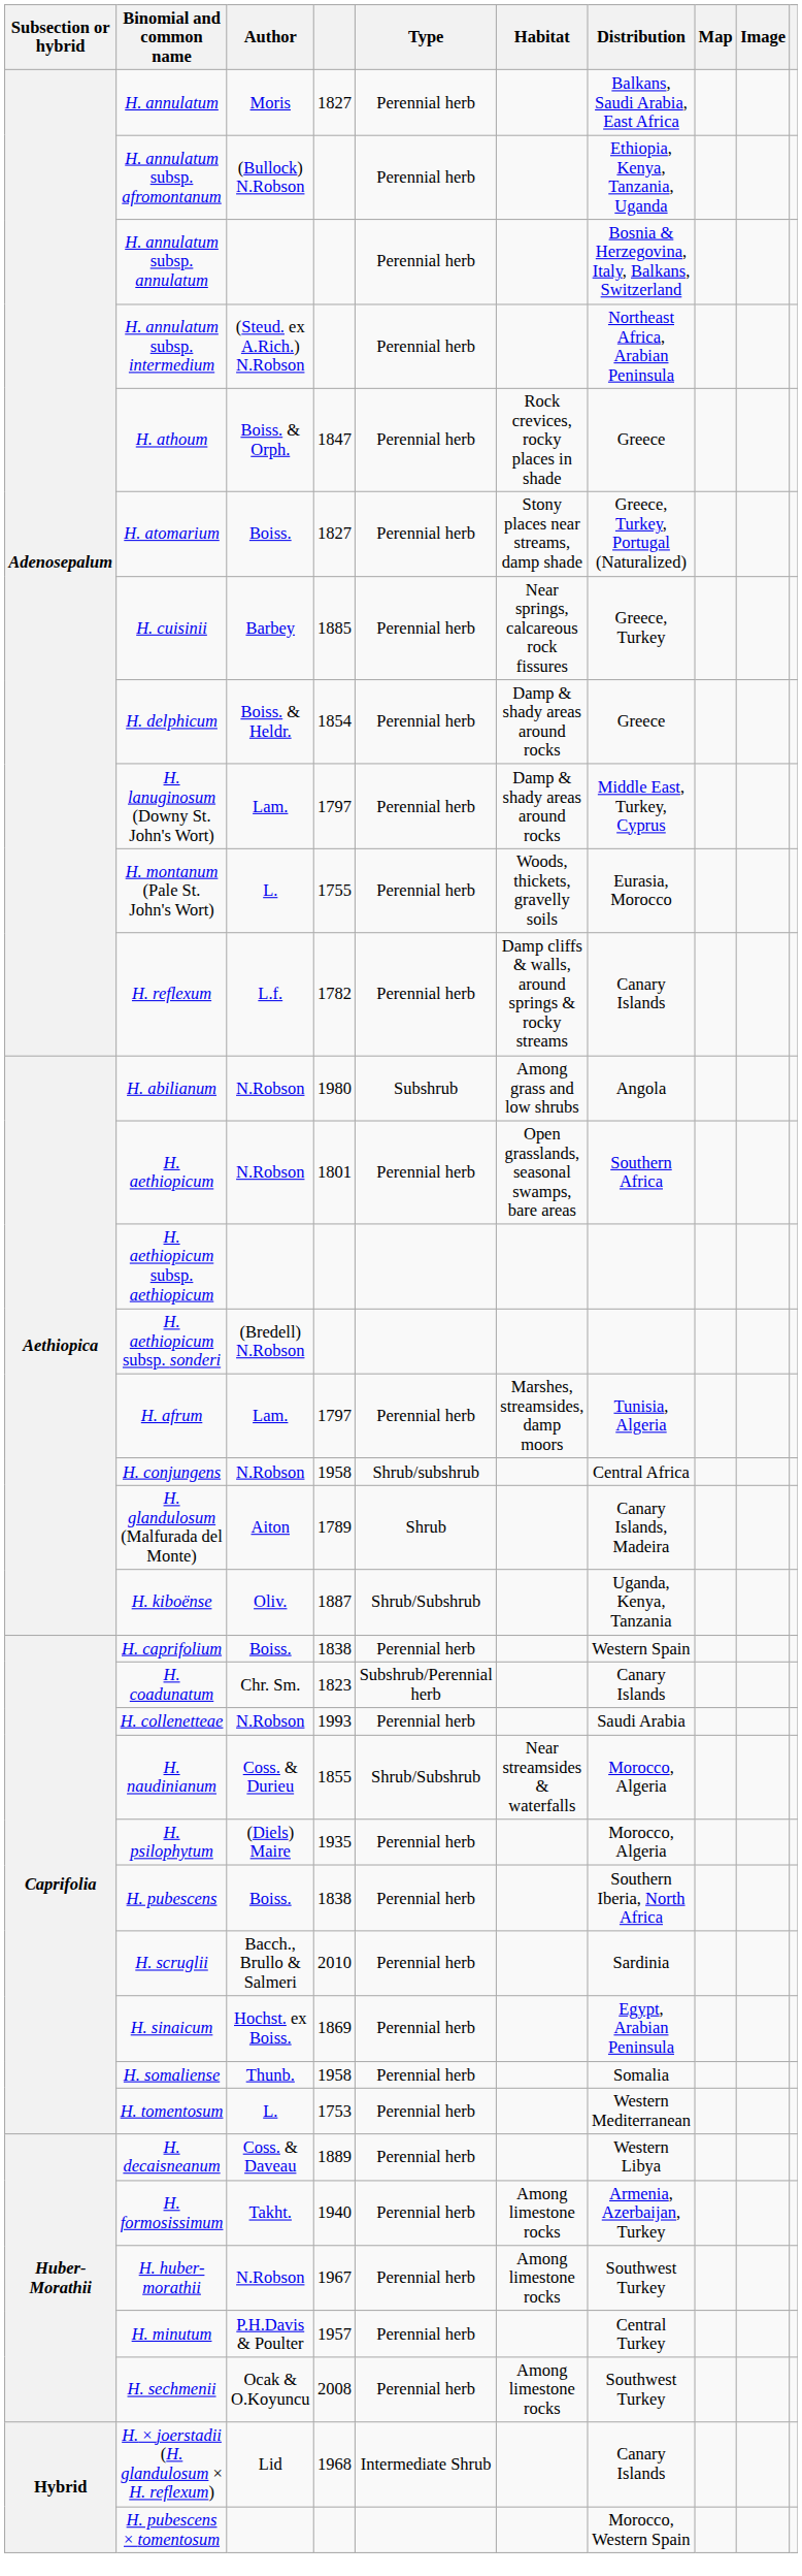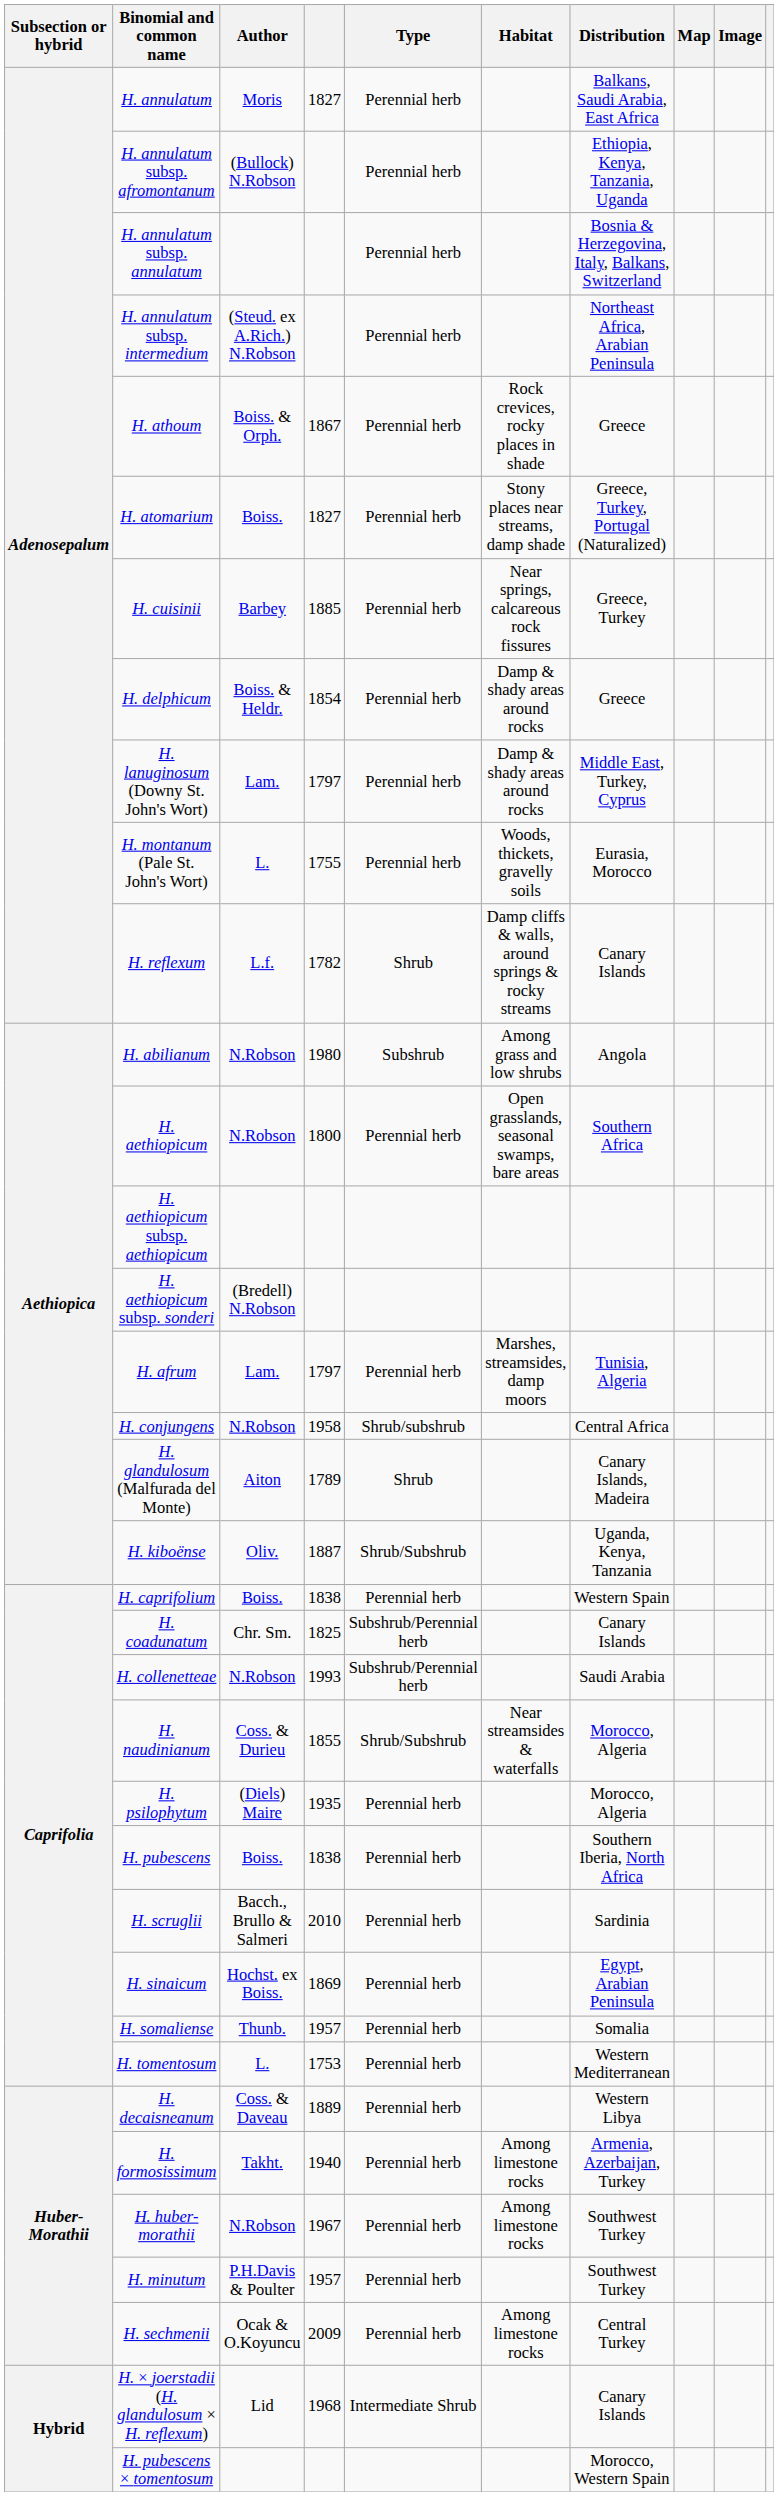H. athoum | column 4: 1847 -> 1867
H. reflexum | Type: Perennial herb -> Shrub
H. aethiopicum | column 4: 1801 -> 1800
H. coadunatum | column 4: 1823 -> 1825
H. collenetteae | Type: Perennial herb -> Subshrub/Perennial herb
H. somaliense | column 4: 1958 -> 1957
H. minutum | Distribution: Central Turkey -> Southwest Turkey
H. sechmenii | column 4: 2008 -> 2009
H. sechmenii | Distribution: Southwest Turkey -> Central Turkey
